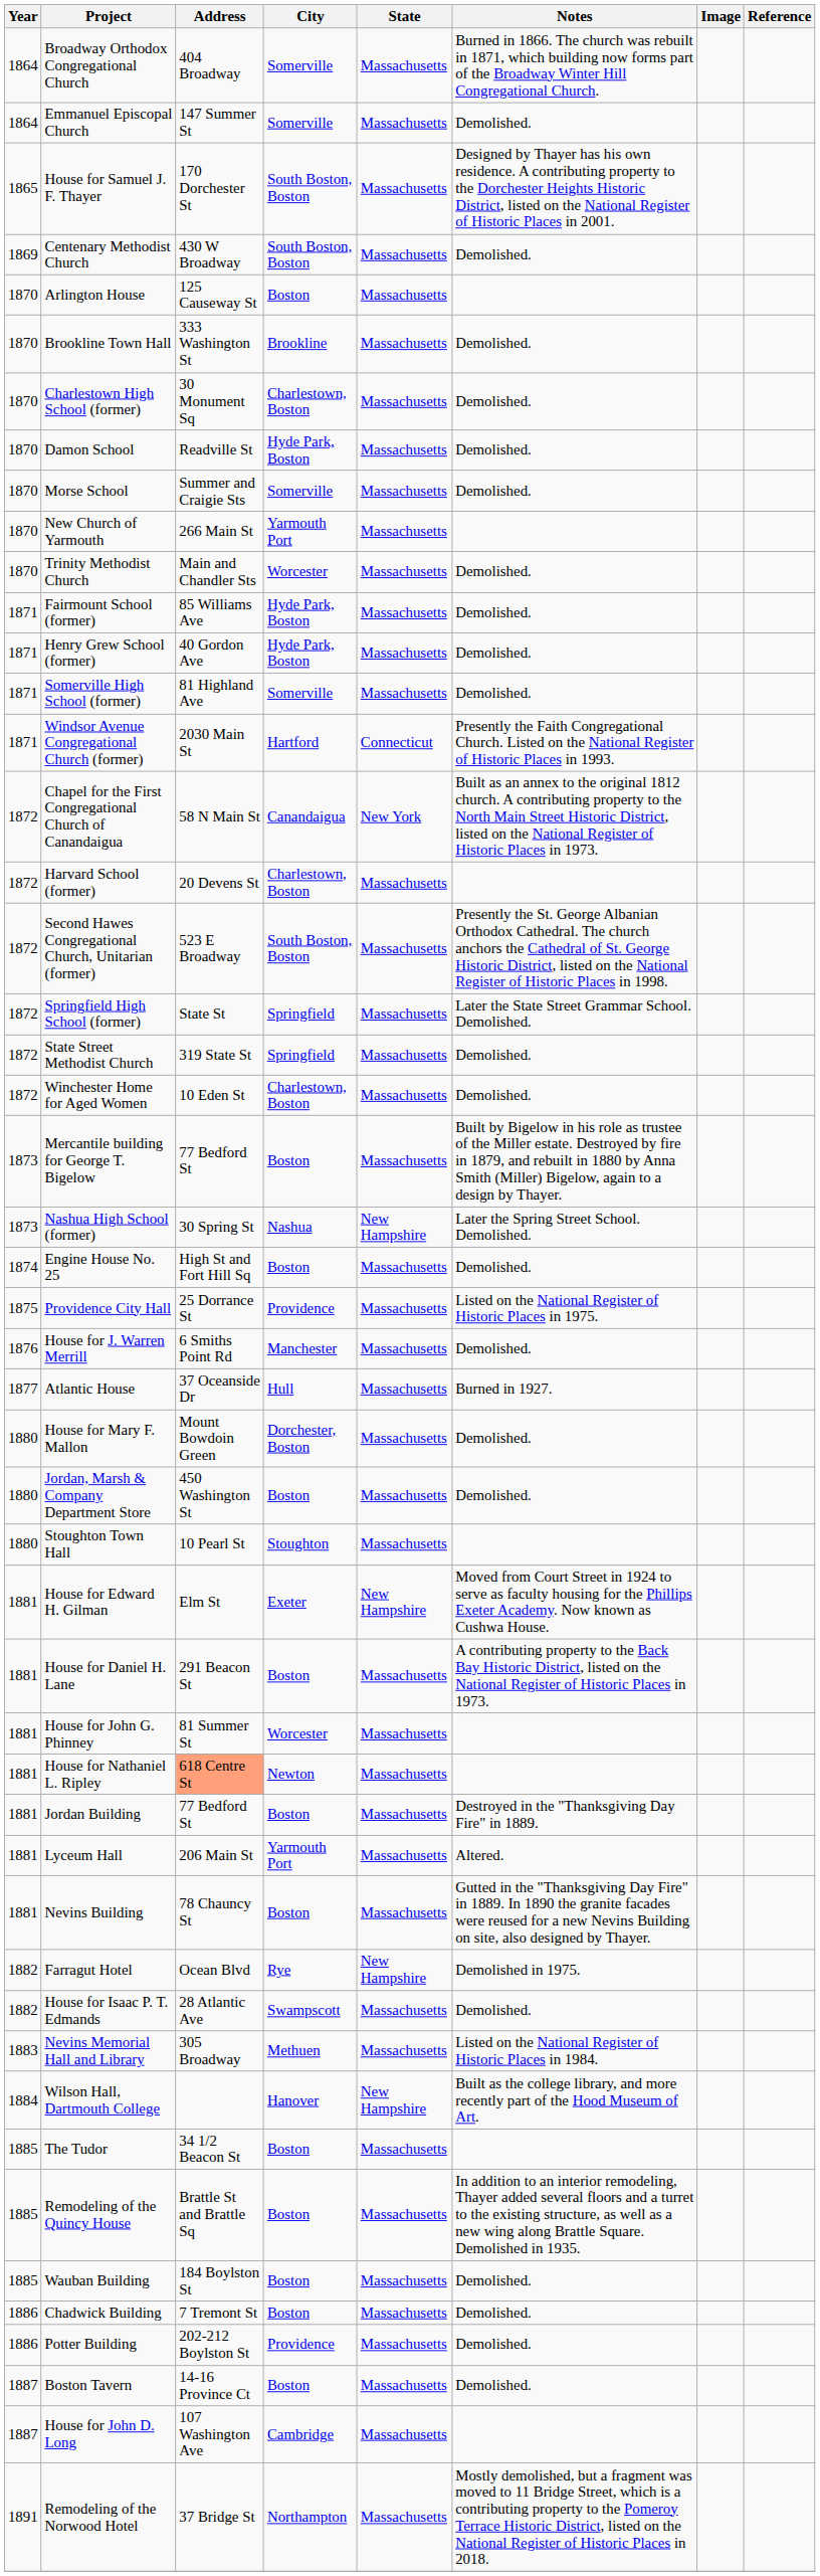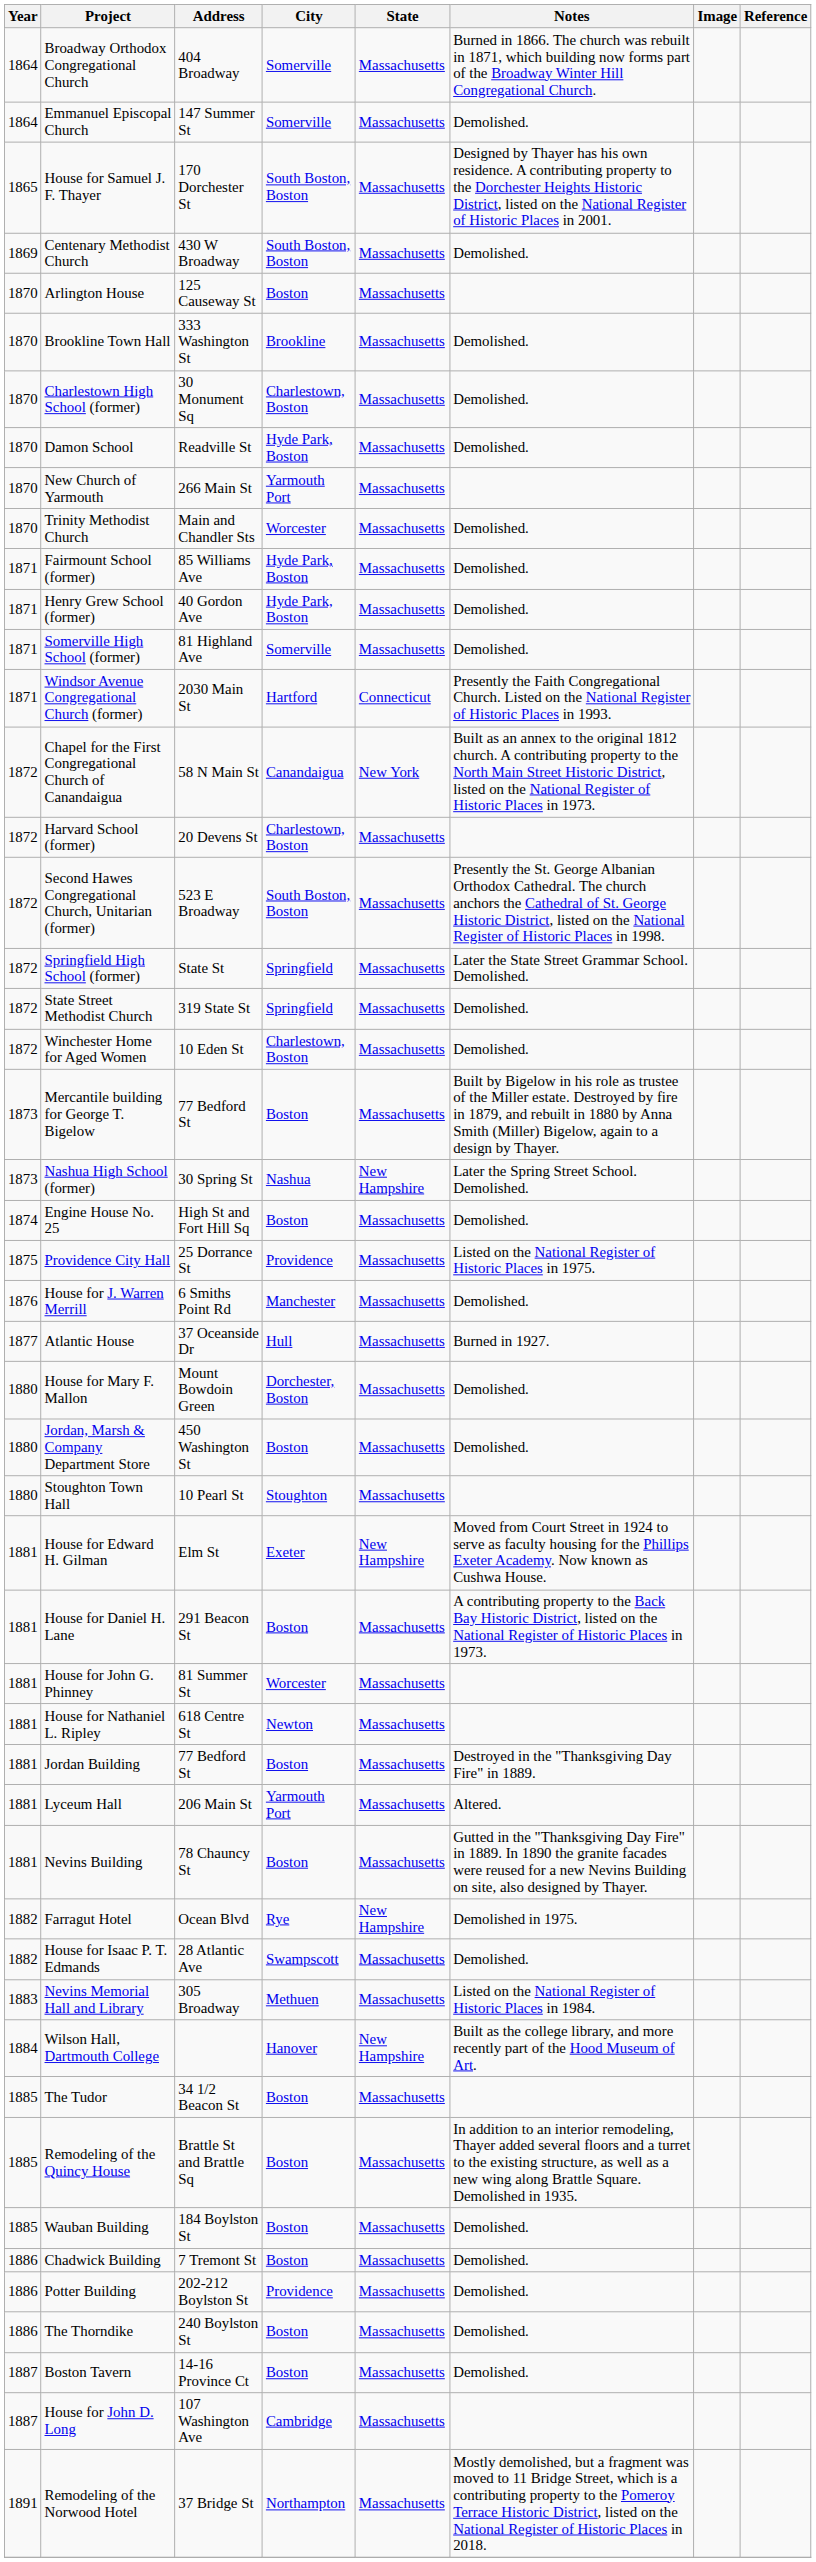- row: 1870 | Morse School | Summer and Craigie Sts | Somerville | Massachusetts | Demolished.
House for Nathaniel L. Ripley | Address: lightsalmon background -> no background
+ row: 1886 | The Thorndike | 240 Boylston St | Boston | Massachusetts | Demolished.
